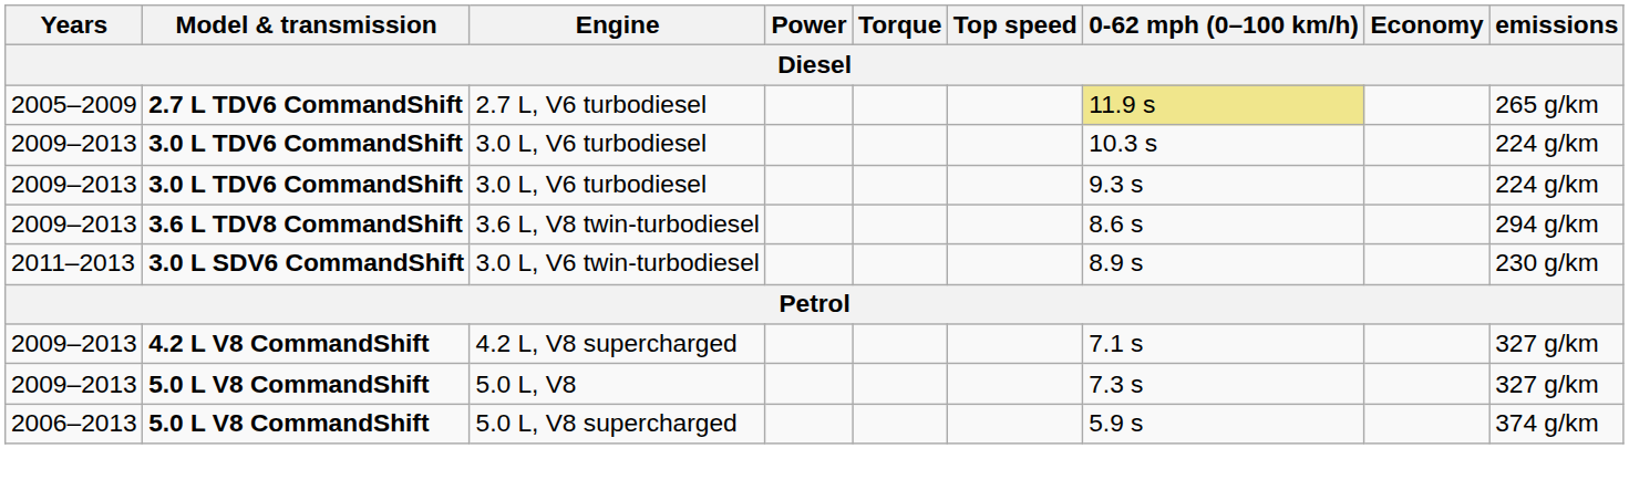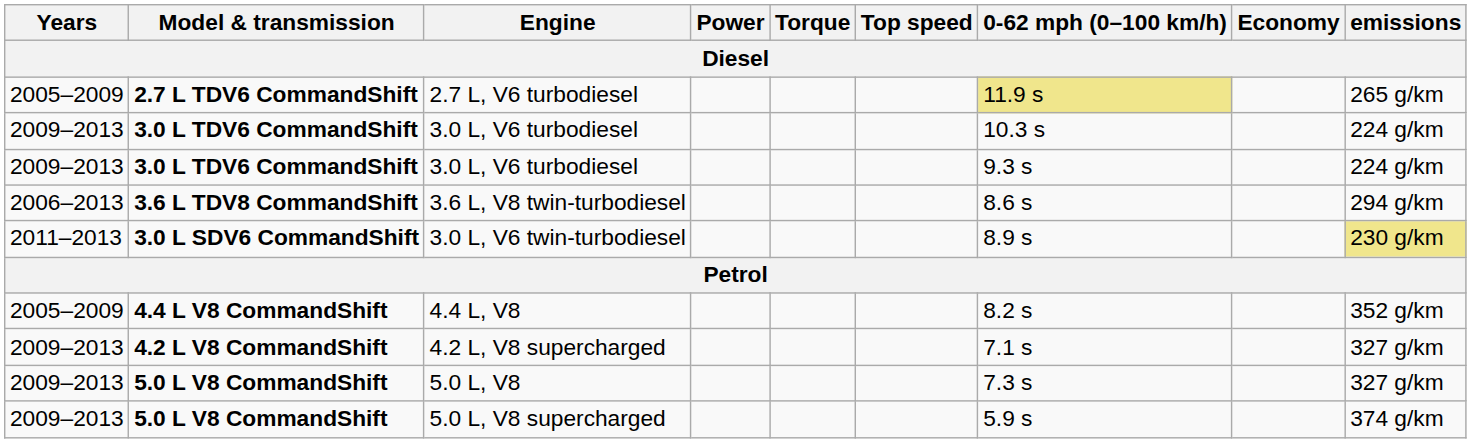3.6 L, V8 twin-turbodiesel | Years: 2009–2013 -> 2006–2013
3.0 L, V6 twin-turbodiesel | emissions: no background -> khaki background
+ row: 2005–2009 | 4.4 L V8 CommandShift | 4.4 L, V8 | 8.2 s | 352 g/km
5.0 L, V8 supercharged | Years: 2006–2013 -> 2009–2013
